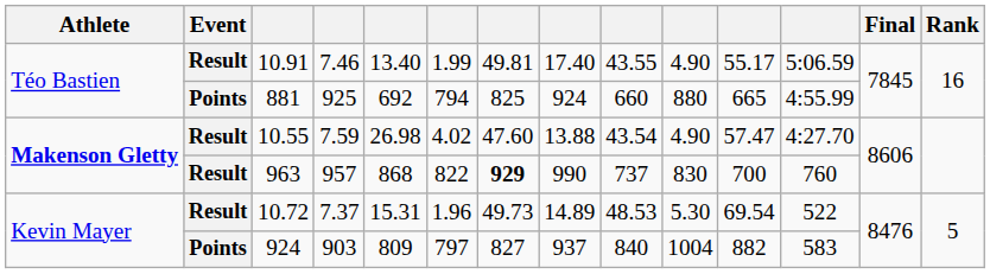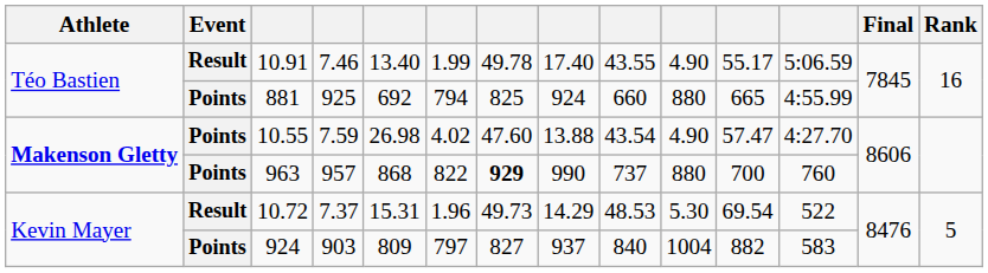10.91 | column 7: 49.81 -> 49.78
10.55 | Event: Result -> Points
963 | Event: Result -> Points
963 | column 10: 830 -> 880
10.72 | column 8: 14.89 -> 14.29
